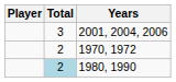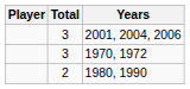1970, 1972 | Total: 2 -> 3
1980, 1990 | Total: lightblue background -> no background
